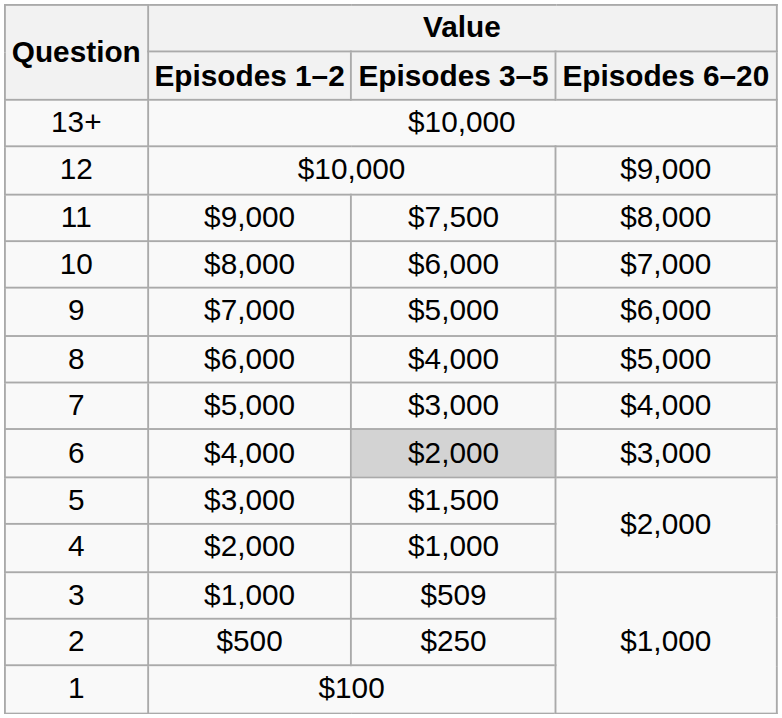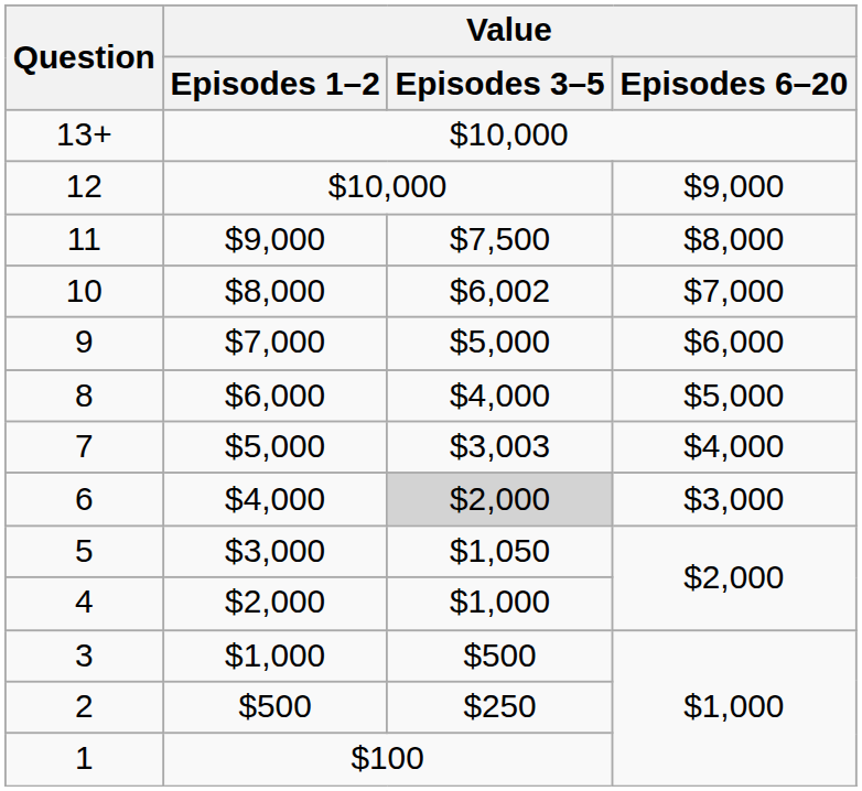10 | Value / Episodes 3–5: $6,000 -> $6,002
7 | Value / Episodes 3–5: $3,000 -> $3,003
5 | Value / Episodes 3–5: $1,500 -> $1,050
3 | Value / Episodes 3–5: $509 -> $500
